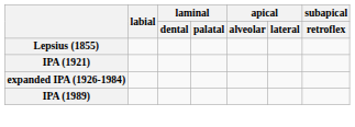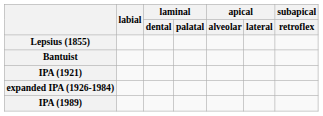+ row: Bantuist
